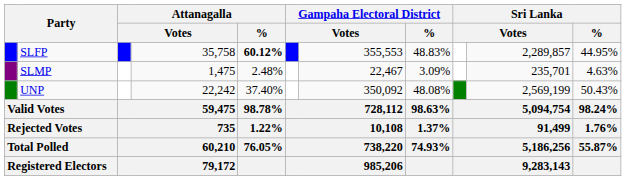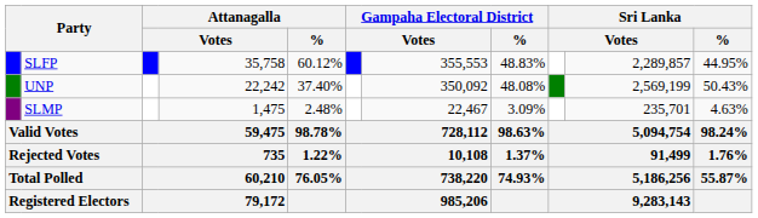SLFP | Attanagalla / %: bold -> normal
rows swapped: UNP <-> SLMP
